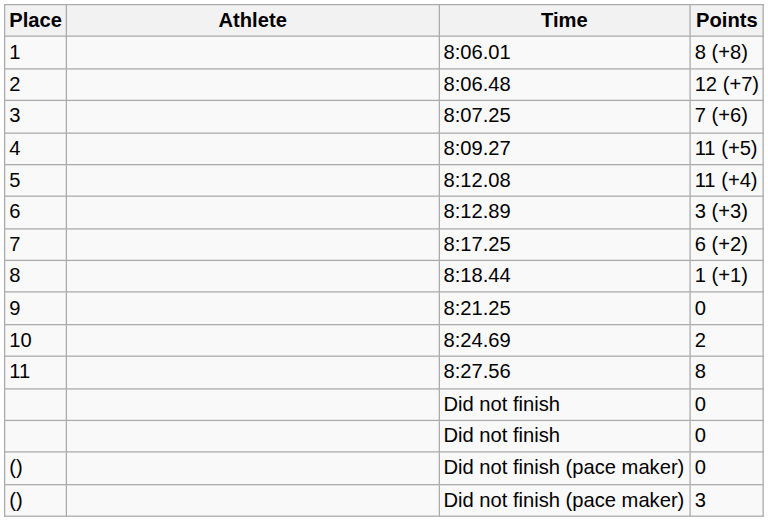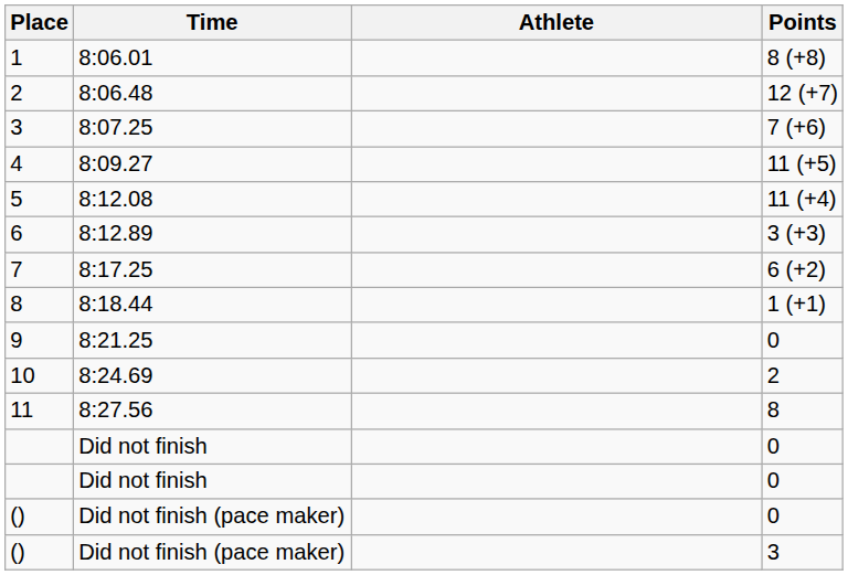columns swapped: Athlete <-> Time
